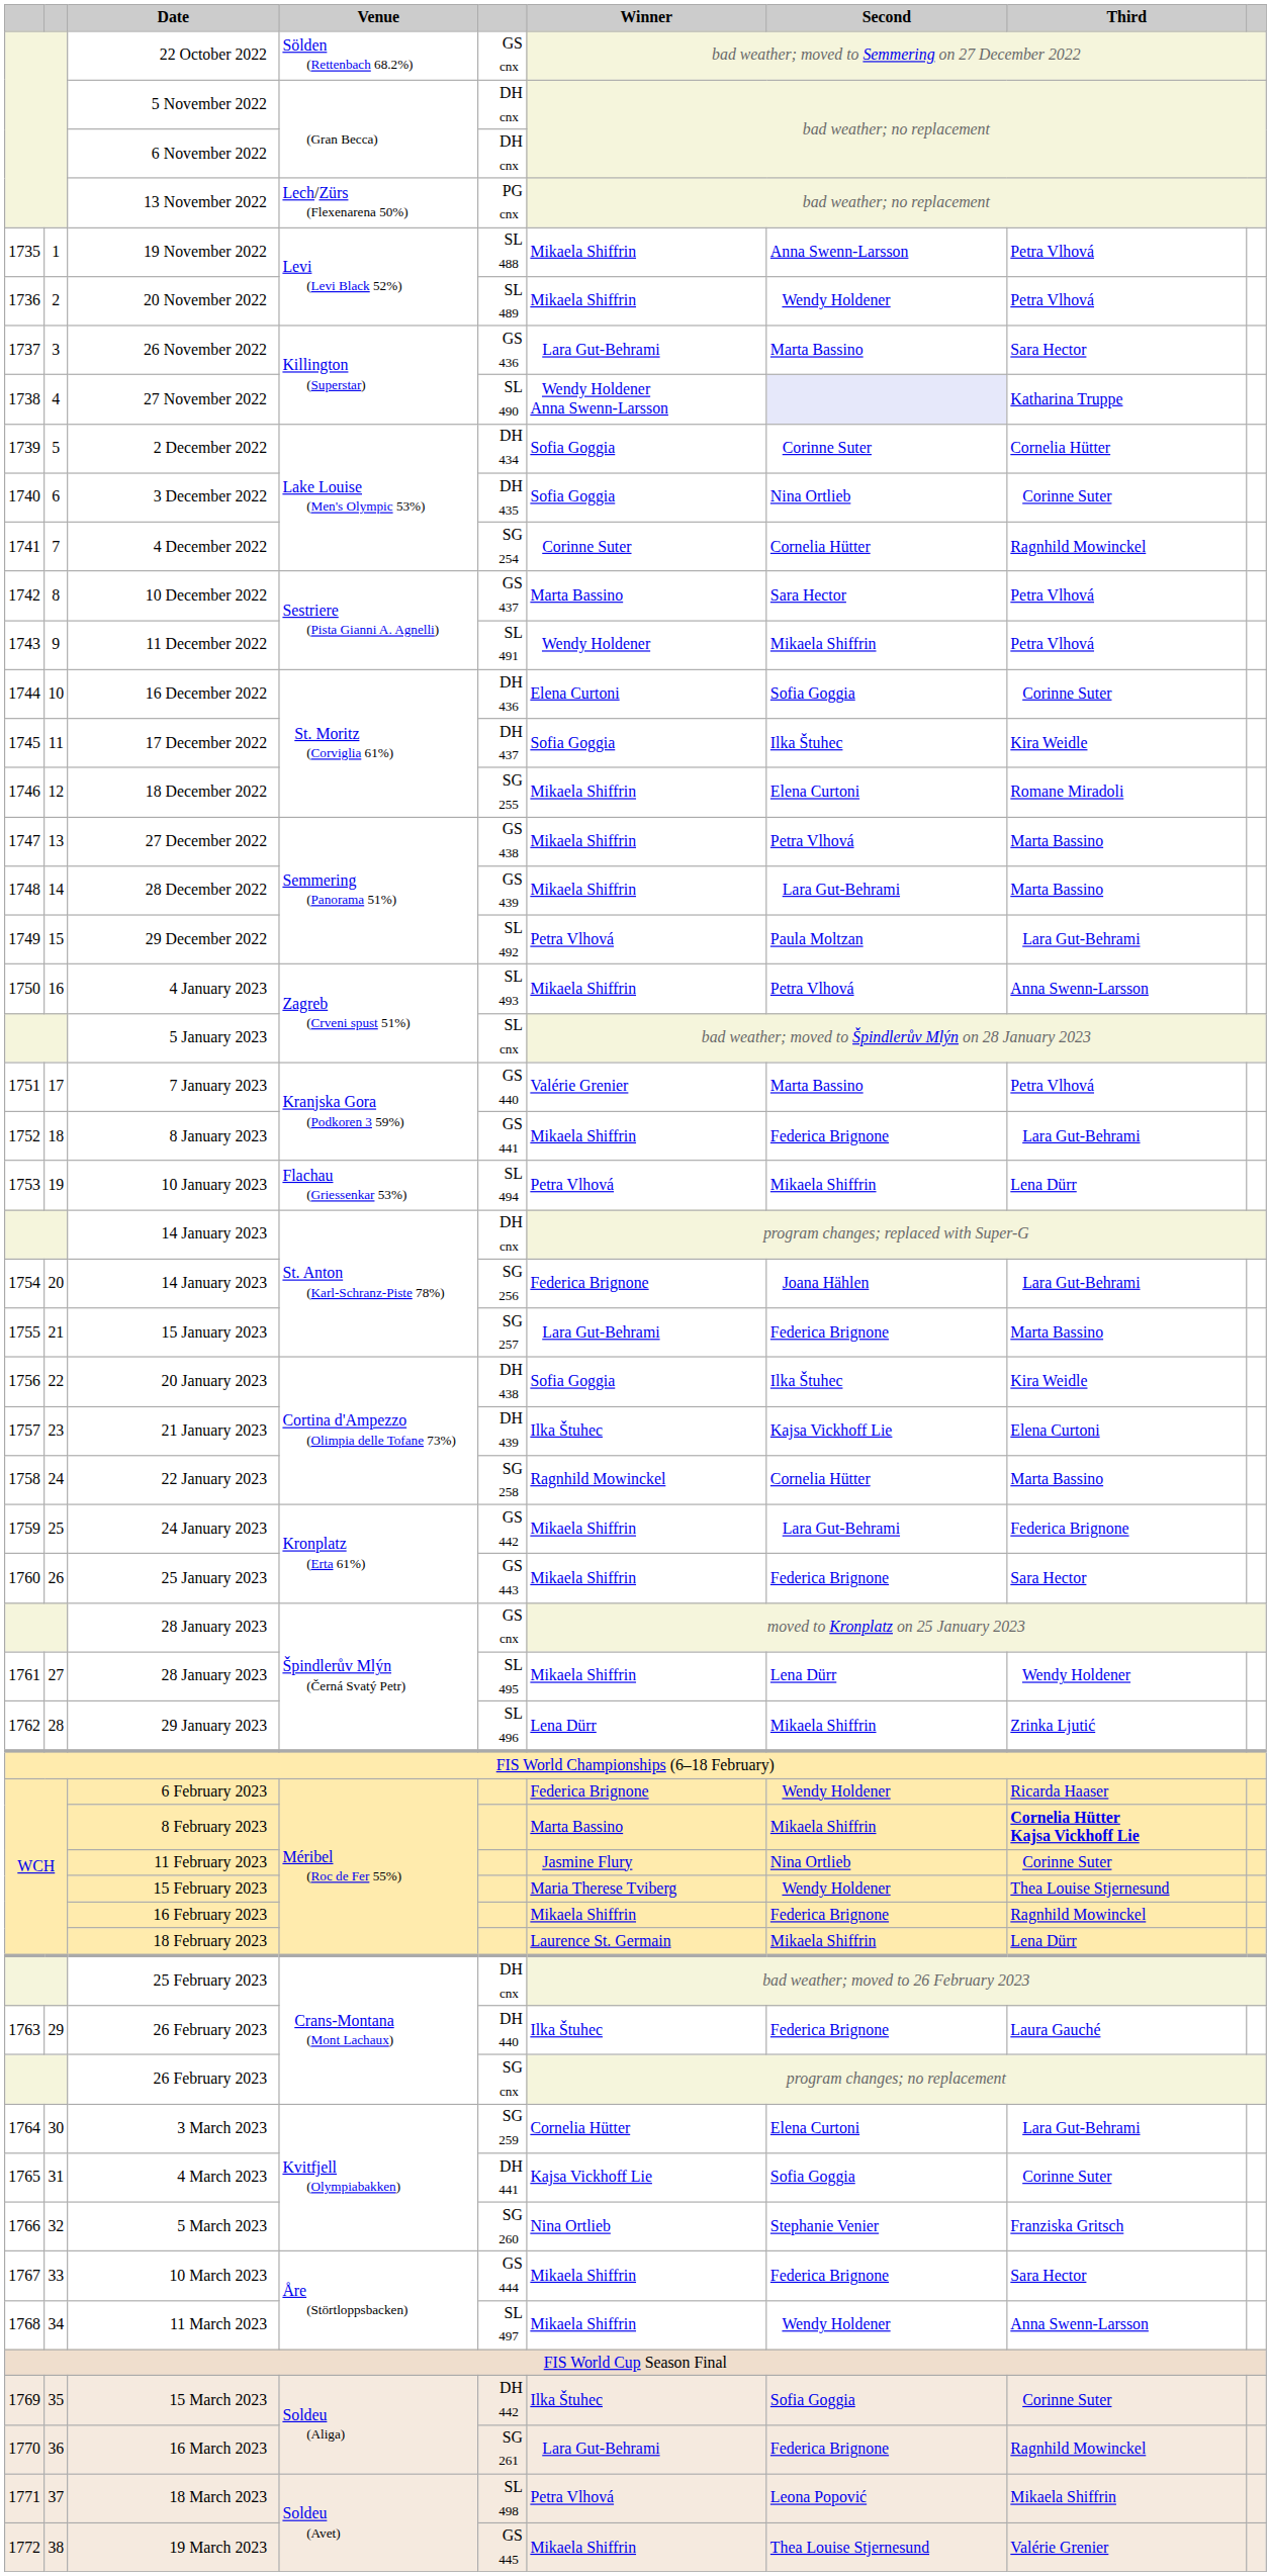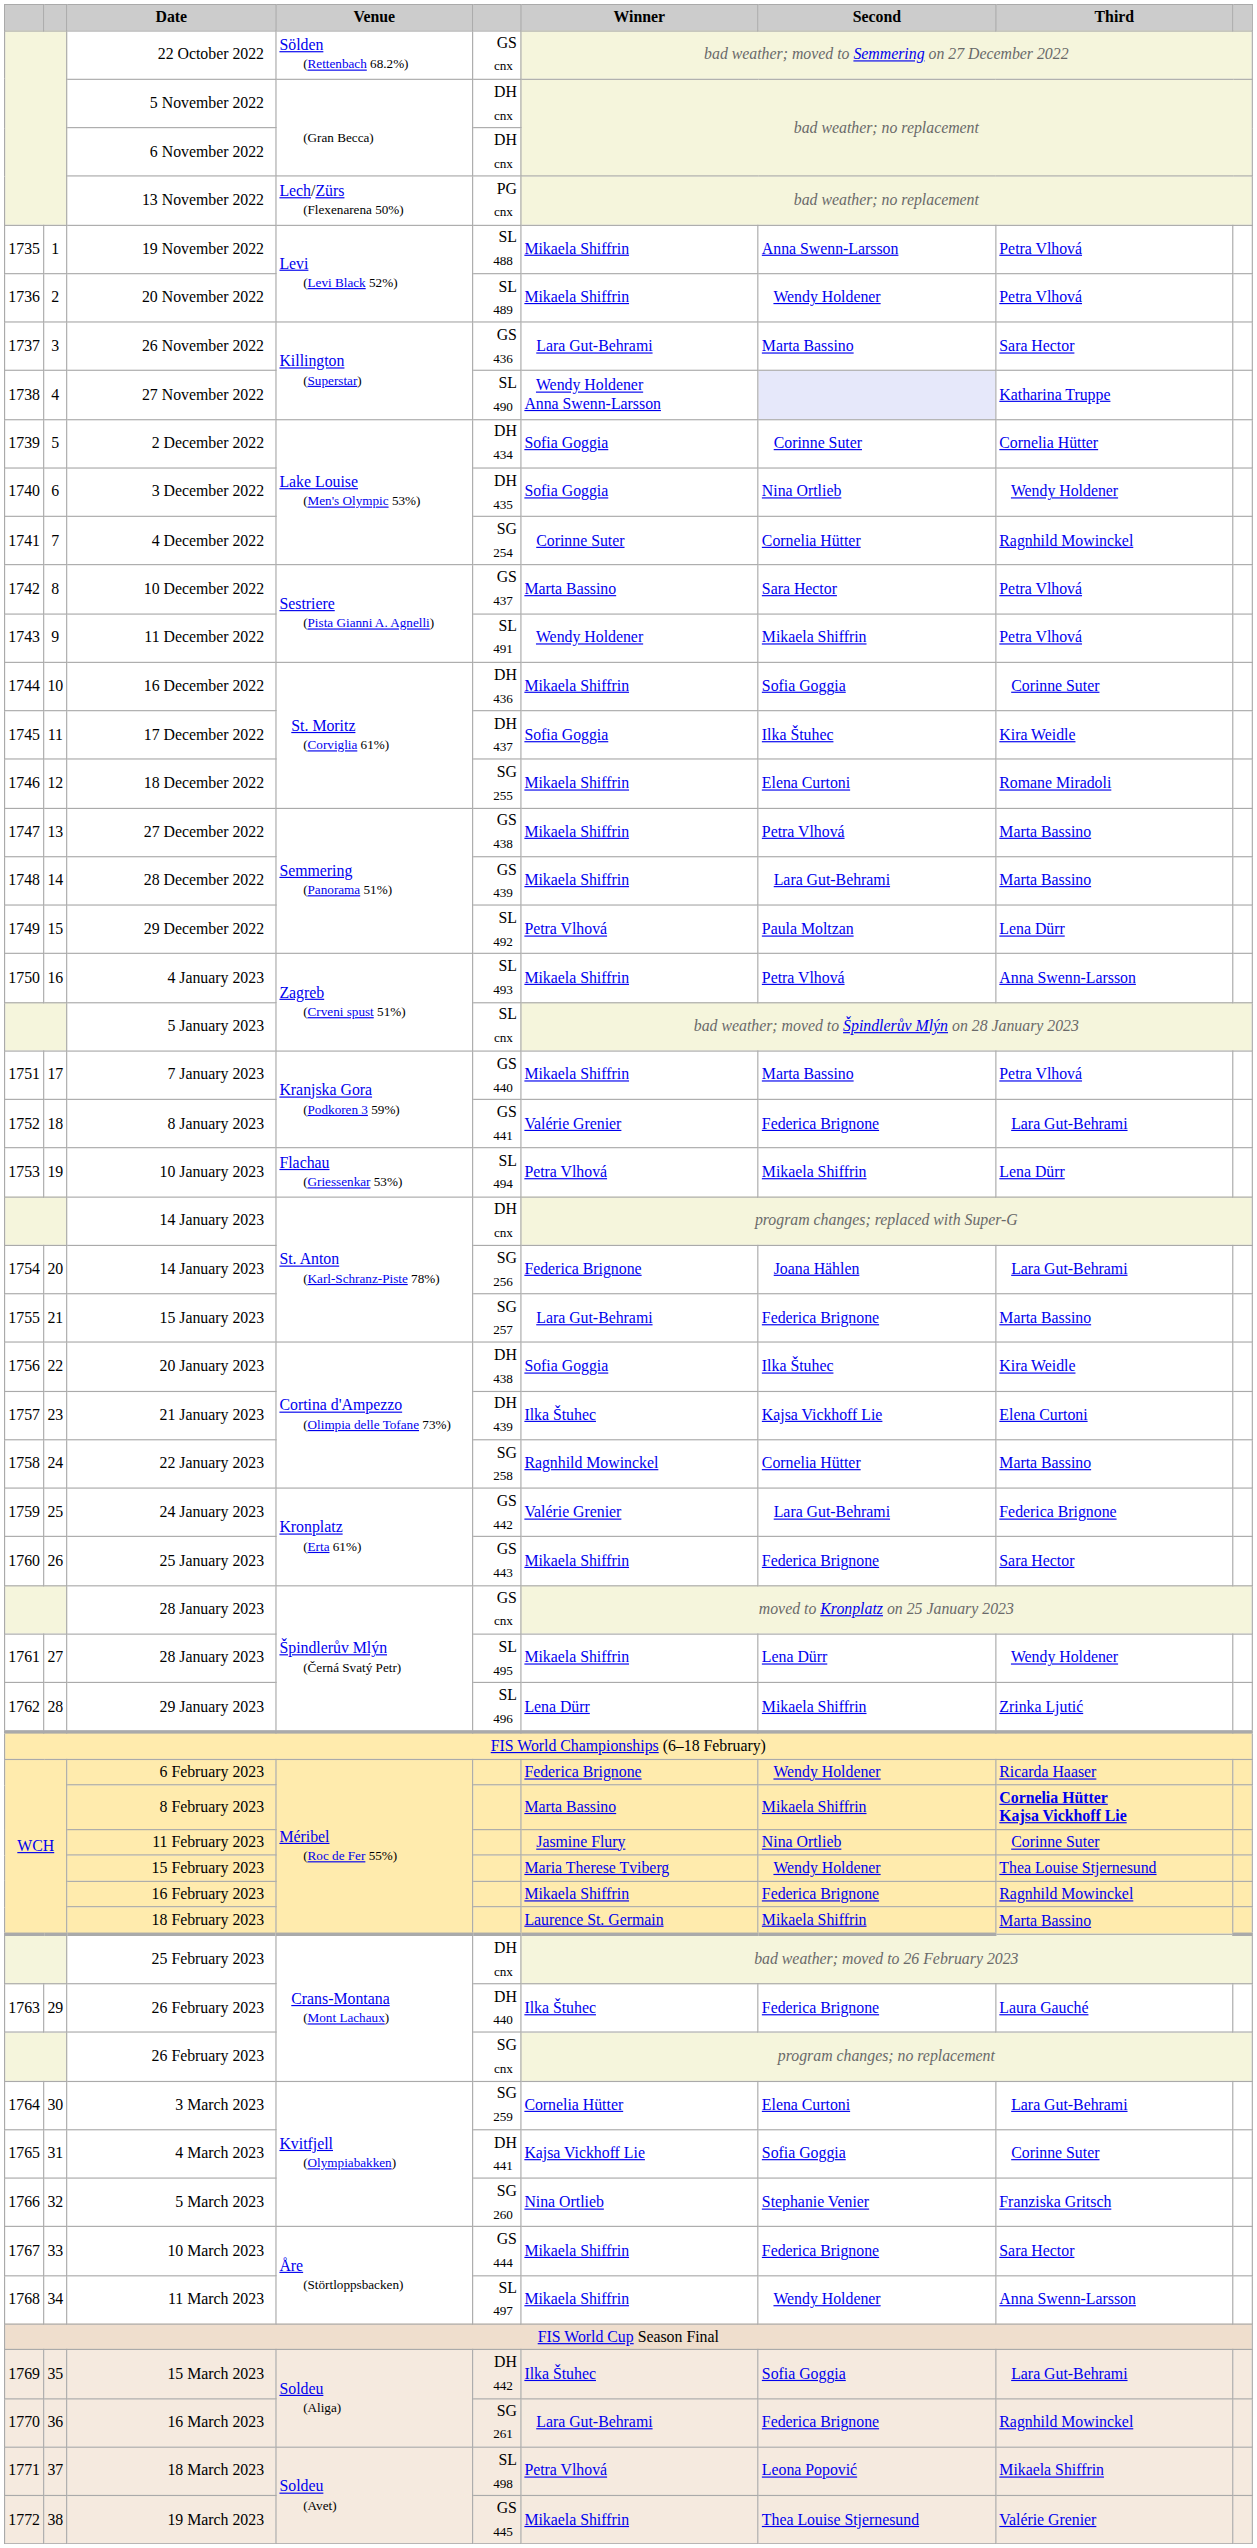3 December 2022 | Third: Corinne Suter -> Wendy Holdener
16 December 2022 | Winner: Elena Curtoni -> Mikaela Shiffrin
29 December 2022 | Third: Lara Gut-Behrami -> Lena Dürr
7 January 2023 | Winner: Valérie Grenier -> Mikaela Shiffrin
8 January 2023 | Winner: Mikaela Shiffrin -> Valérie Grenier
24 January 2023 | Winner: Mikaela Shiffrin -> Valérie Grenier
18 February 2023 | Third: Lena Dürr -> Marta Bassino
15 March 2023 | Third: Corinne Suter -> Lara Gut-Behrami
